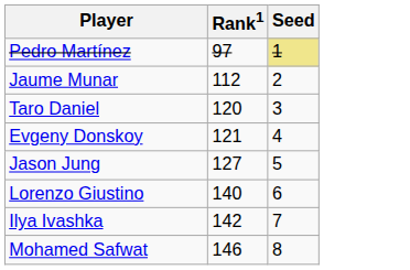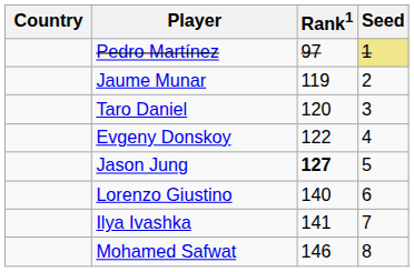+ column: Country
Jaume Munar | Rank1: 112 -> 119
Evgeny Donskoy | Rank1: 121 -> 122
Jason Jung | Rank1: normal -> bold
Ilya Ivashka | Rank1: 142 -> 141
